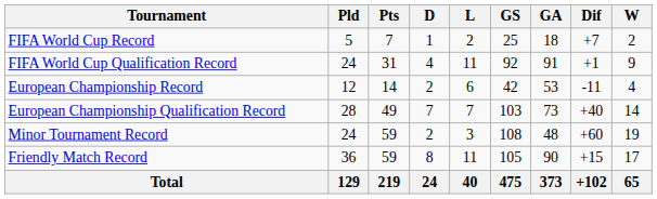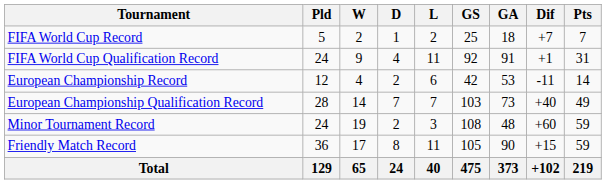columns swapped: W <-> Pts
